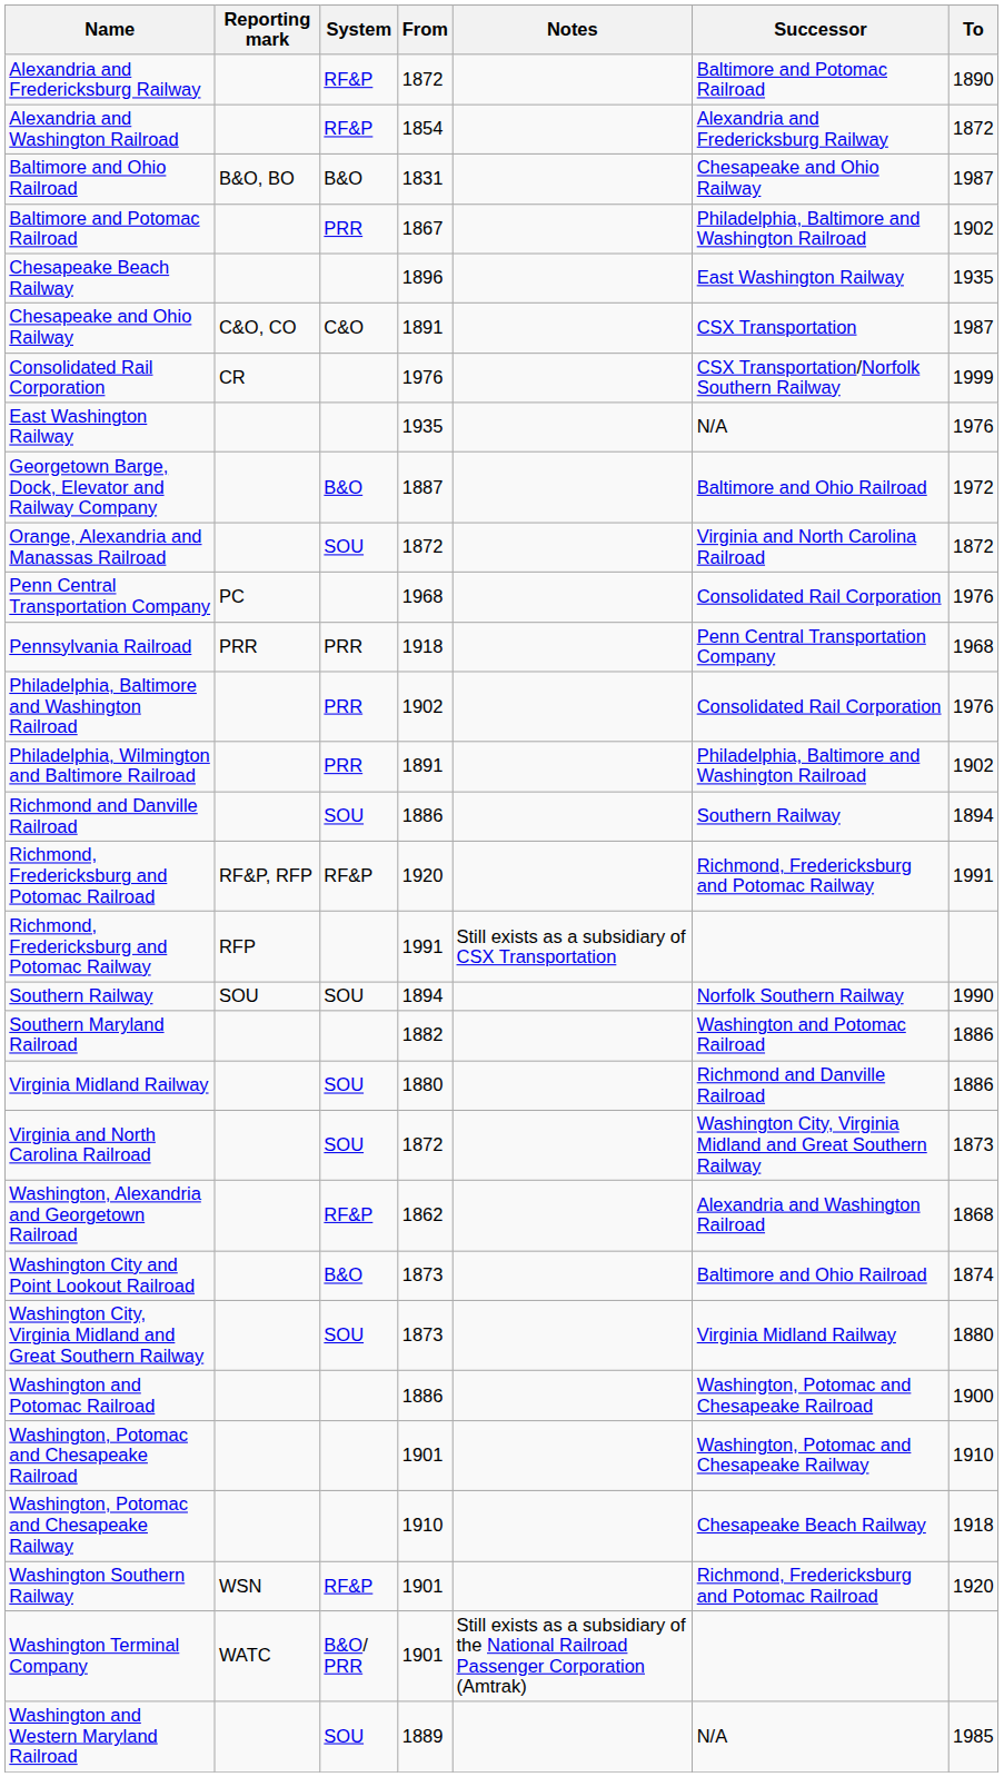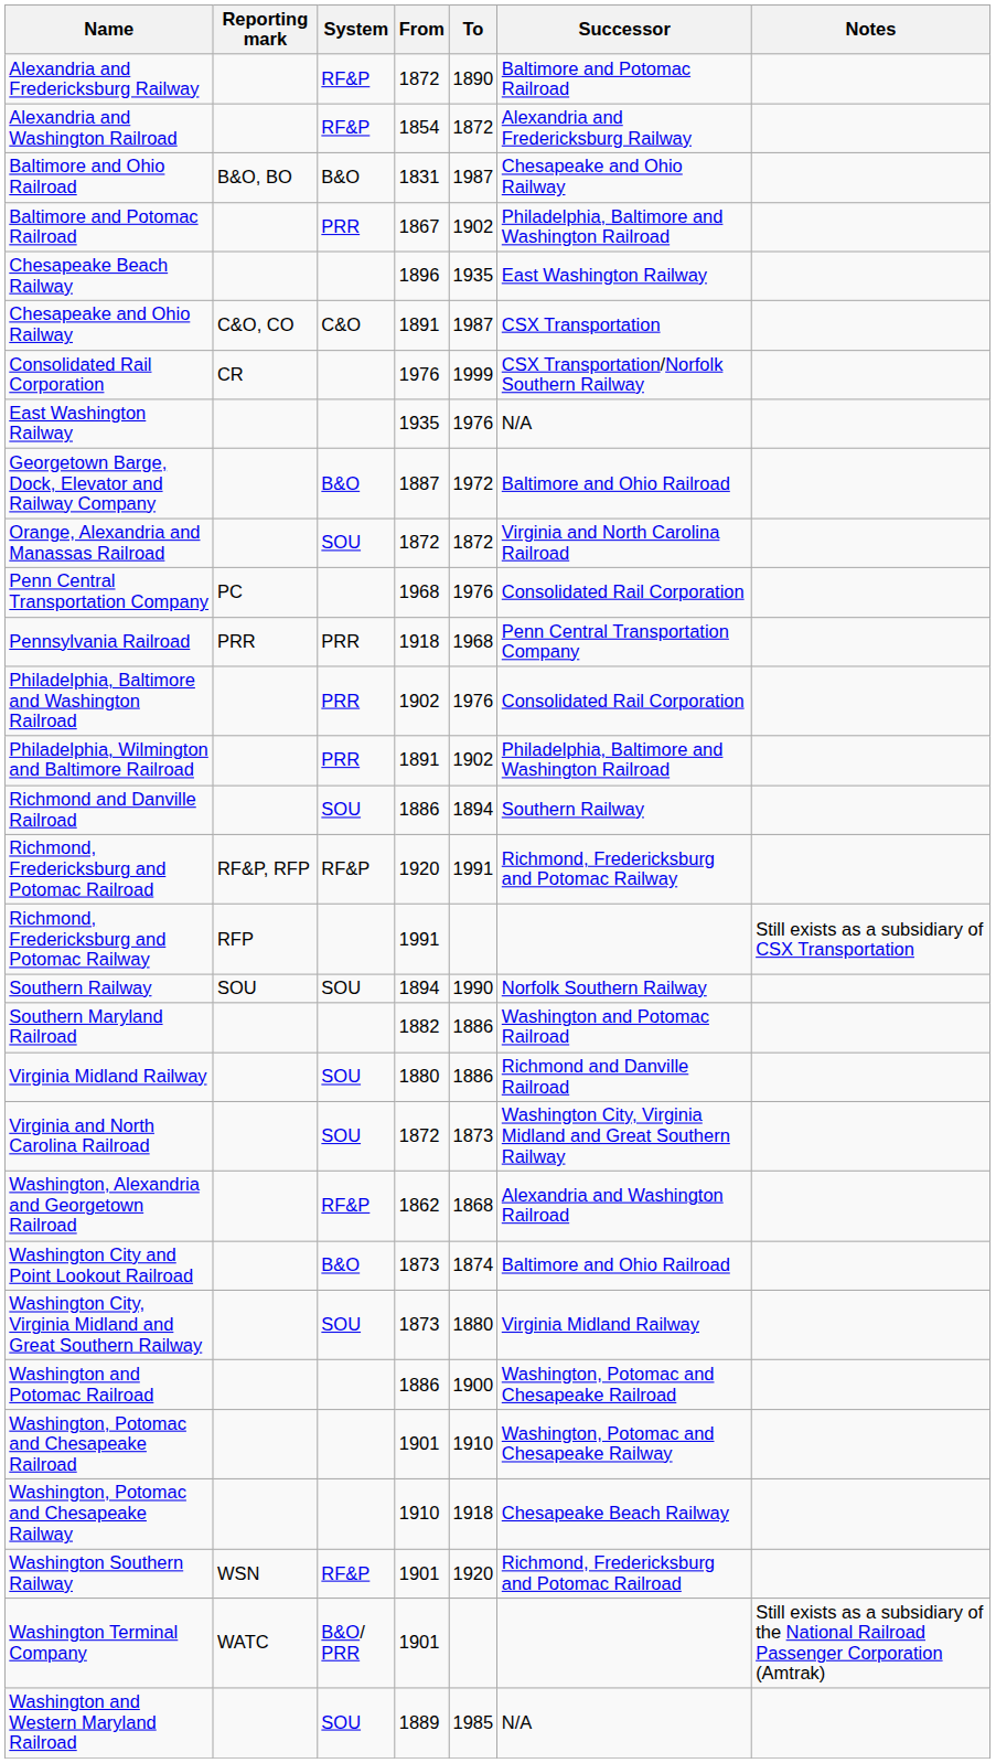columns swapped: To <-> Notes
